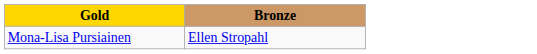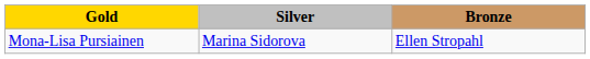+ column: Silver | Marina Sidorova
